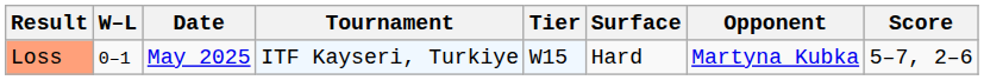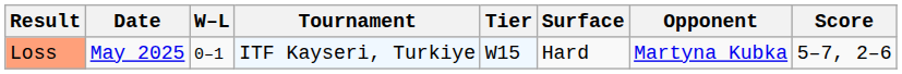columns swapped: W–L <-> Date
